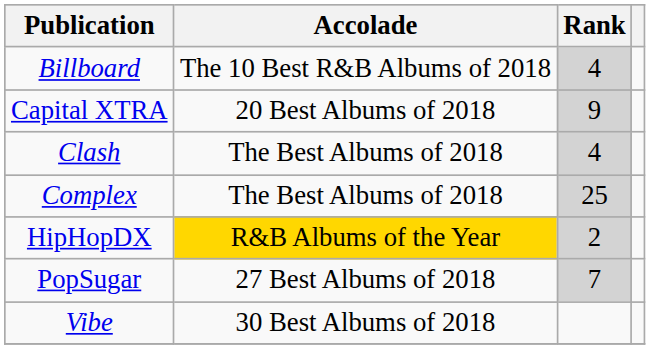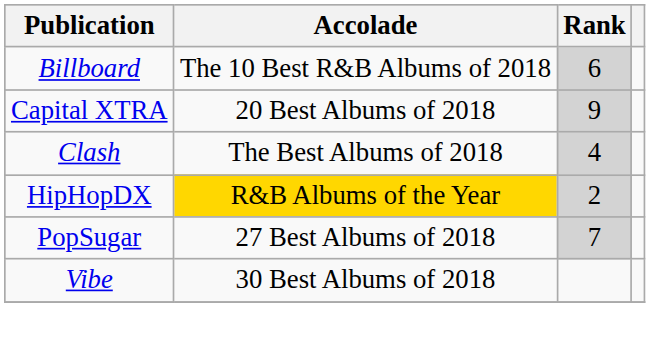Billboard | Rank: 4 -> 6
- row: Complex | The Best Albums of 2018 | 25
